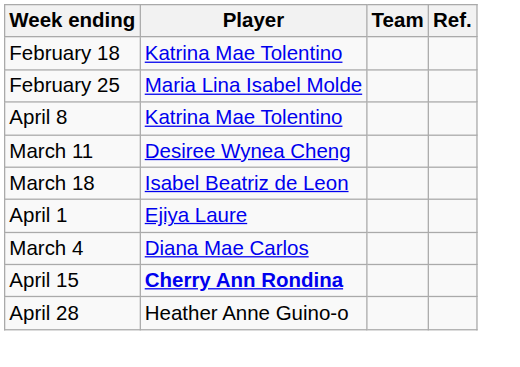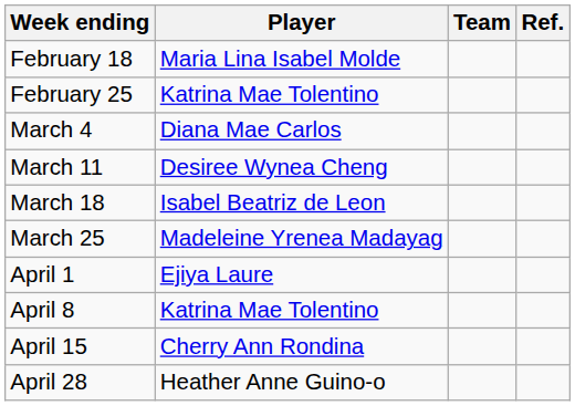February 18 | Player: Katrina Mae Tolentino -> Maria Lina Isabel Molde
February 25 | Player: Maria Lina Isabel Molde -> Katrina Mae Tolentino
rows swapped: March 4 <-> April 8
+ row: March 25 | Madeleine Yrenea Madayag
April 15 | Player: bold -> normal
